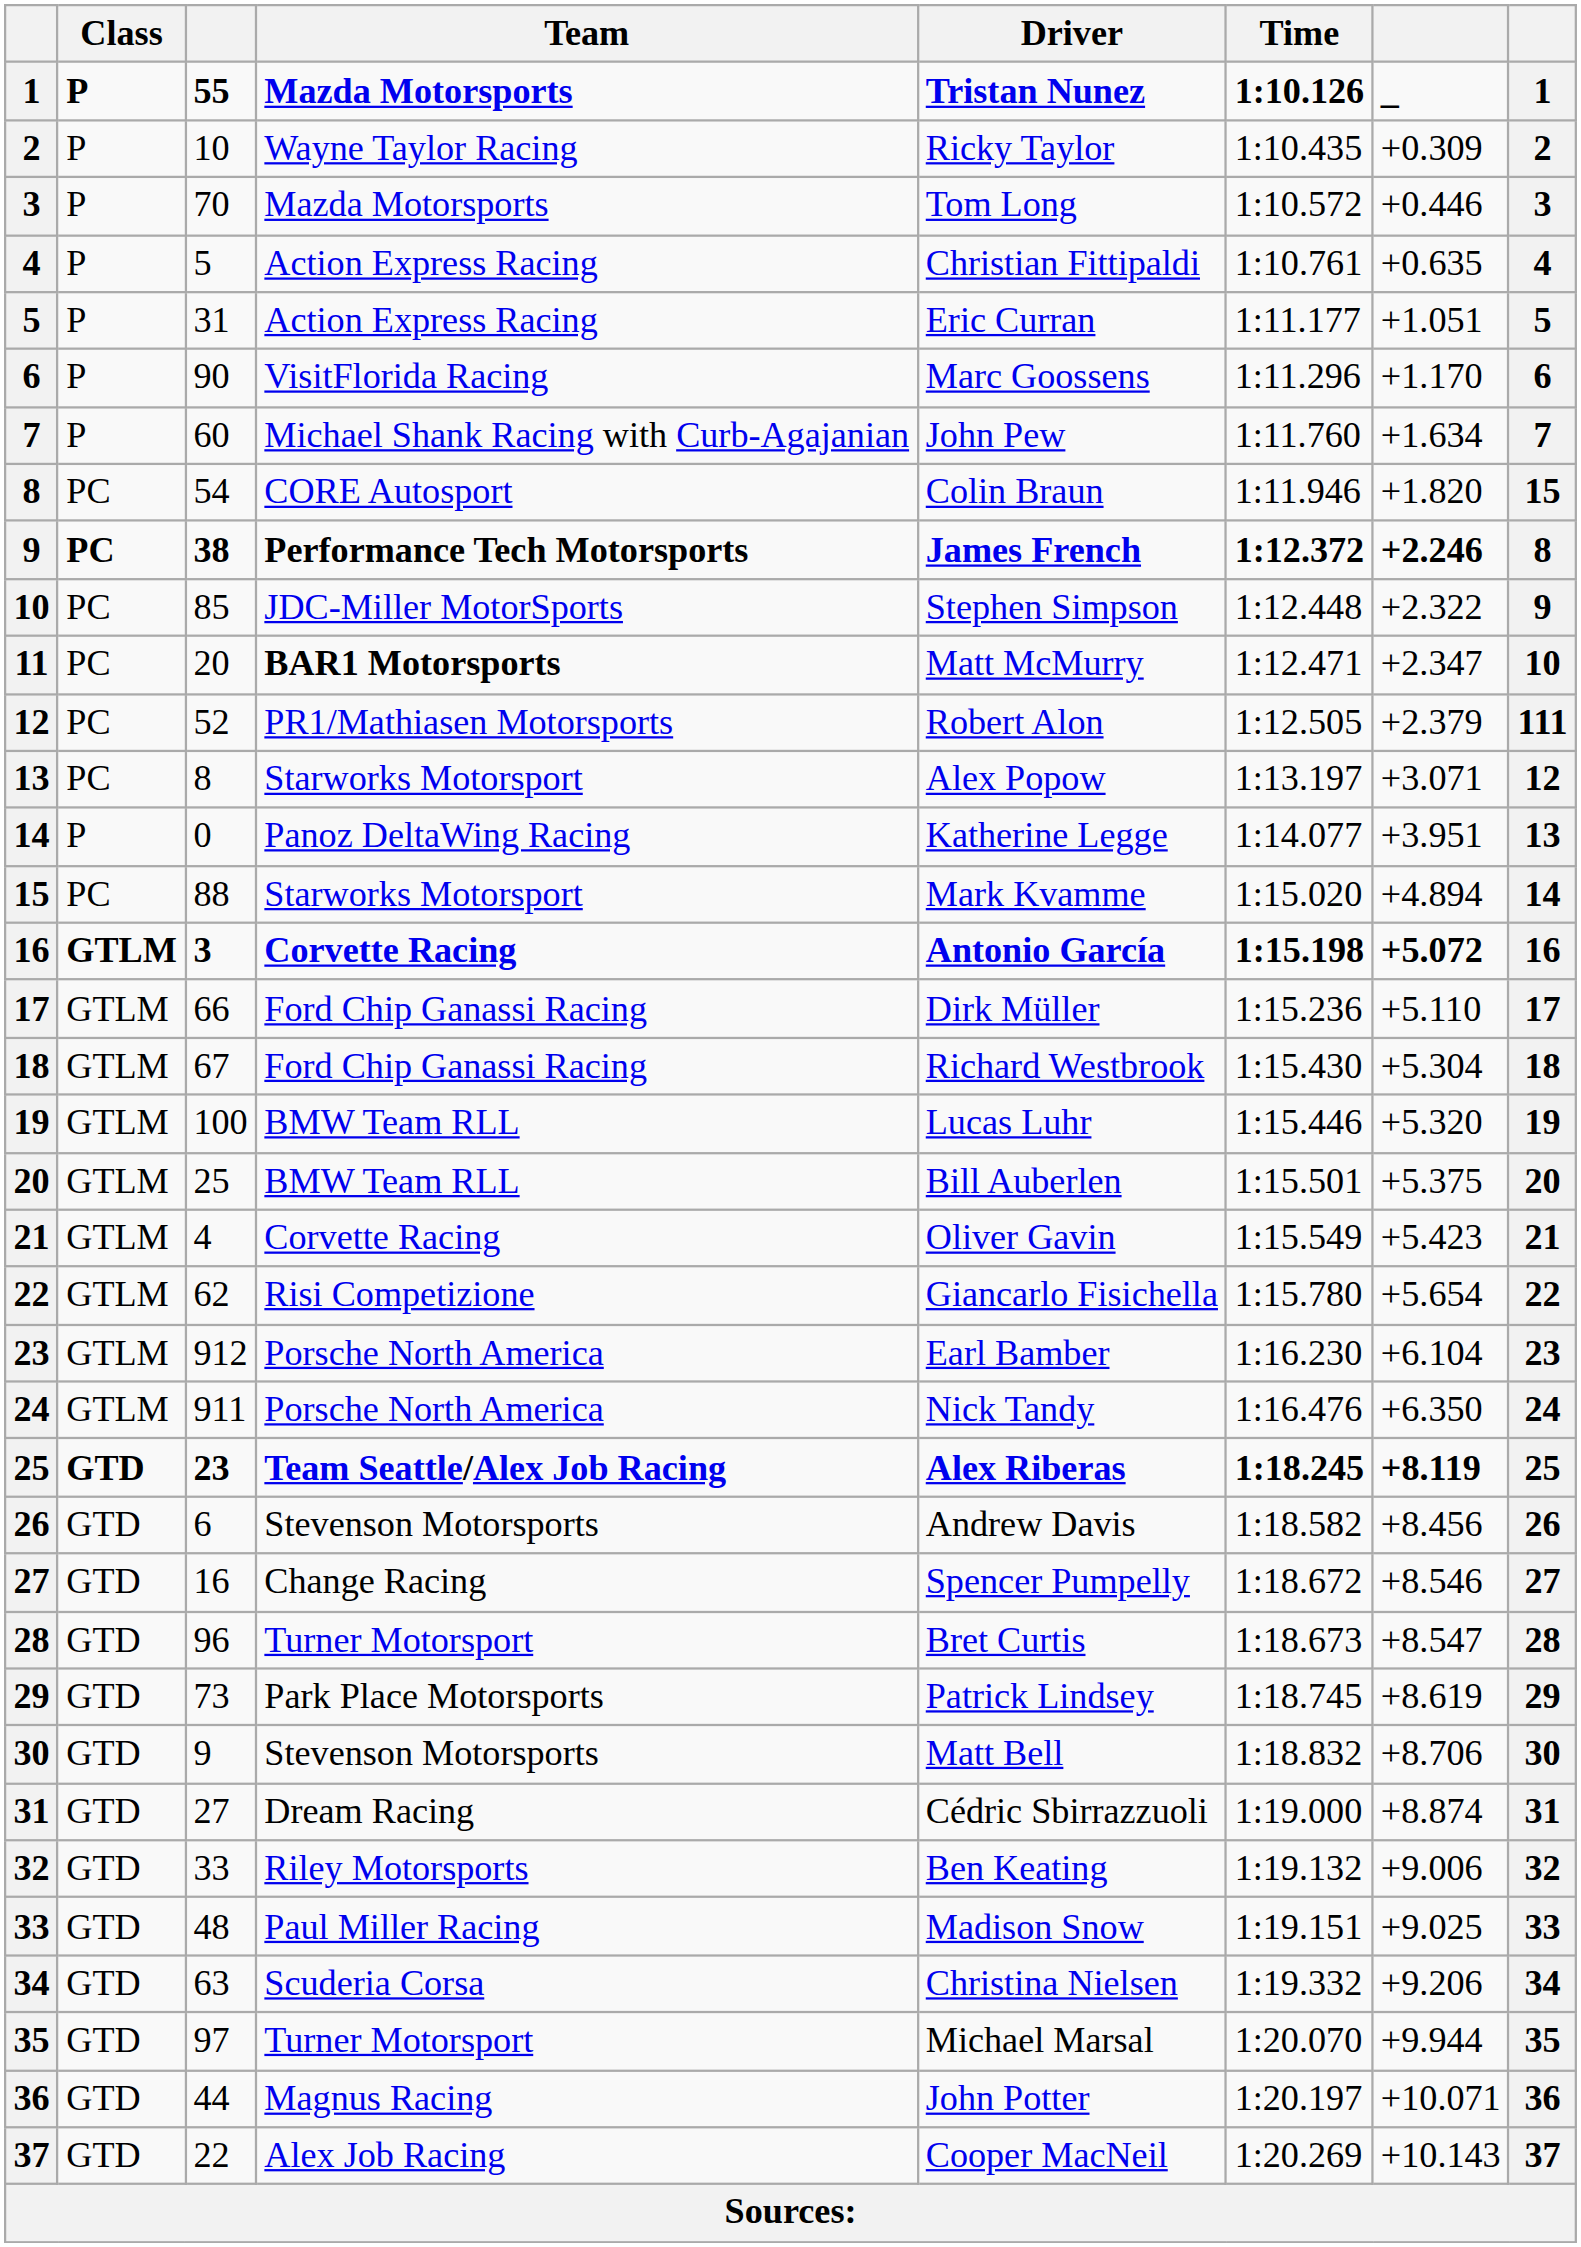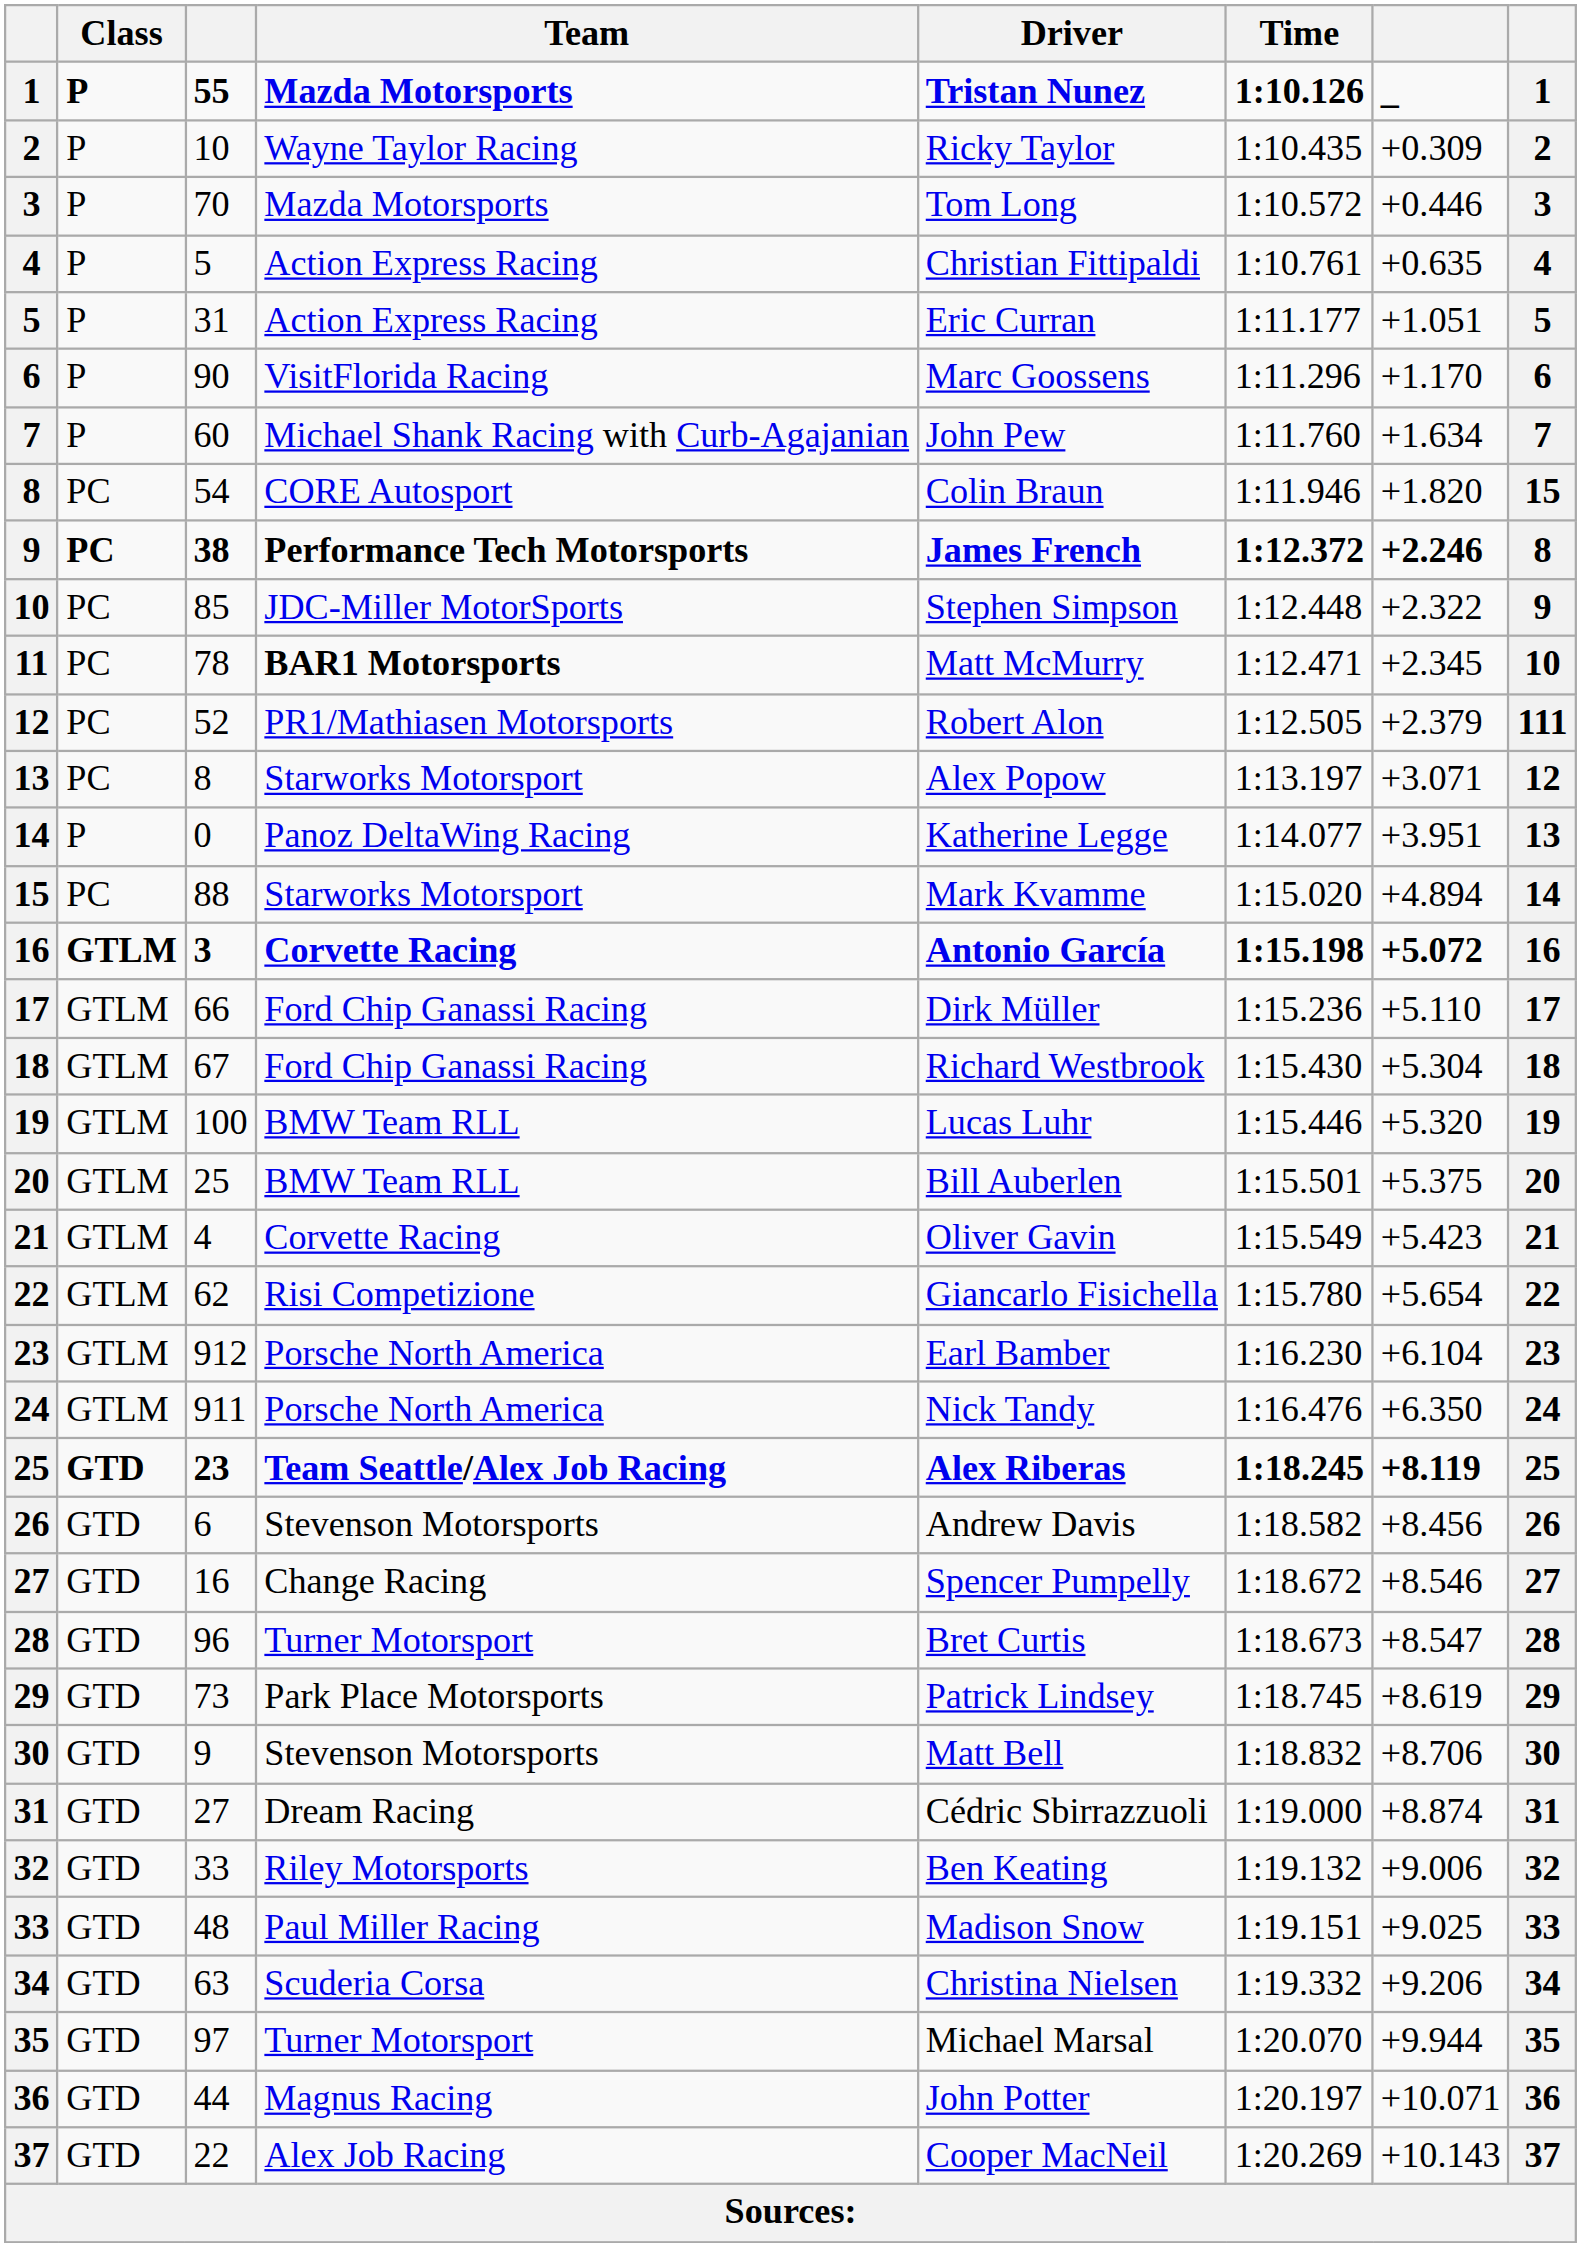11 | column 3: 20 -> 78
11 | column 7: +2.347 -> +2.345
